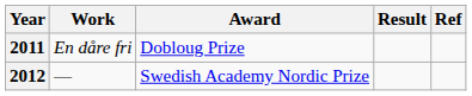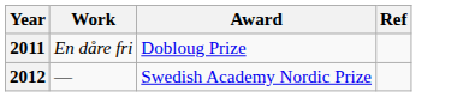- column: Result
